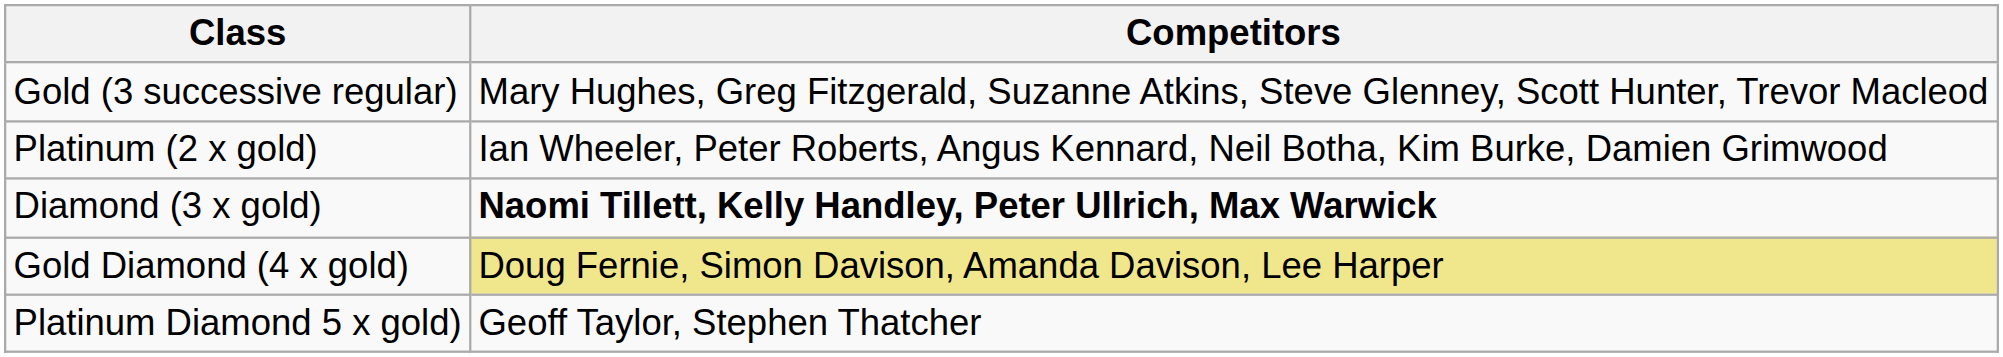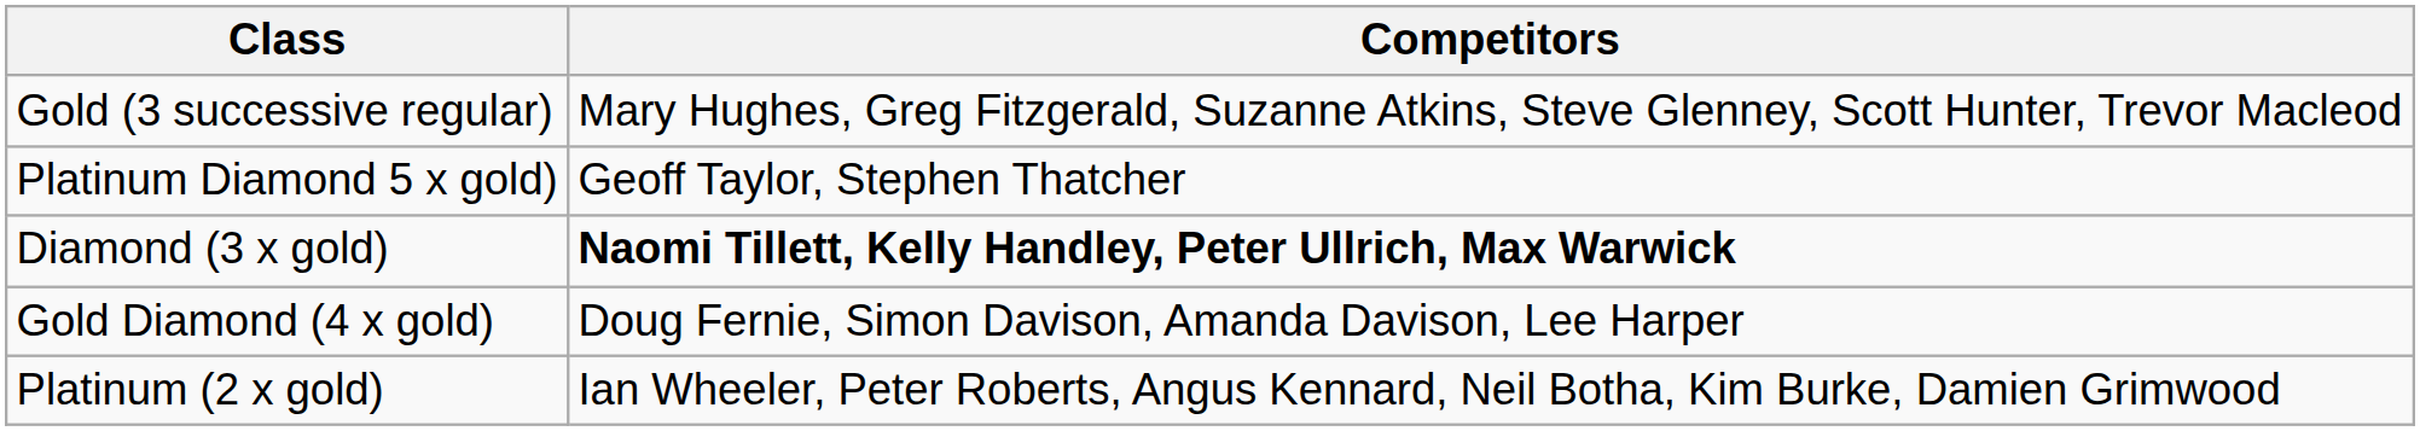rows swapped: Platinum (2 x gold) <-> Platinum Diamond 5 x gold)
Gold Diamond (4 x gold) | Competitors: khaki background -> no background
